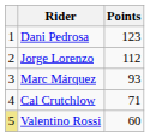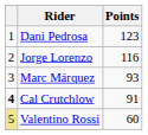Jorge Lorenzo | Points: 112 -> 116
Cal Crutchlow | column 1: normal -> bold
Cal Crutchlow | Points: 71 -> 91
